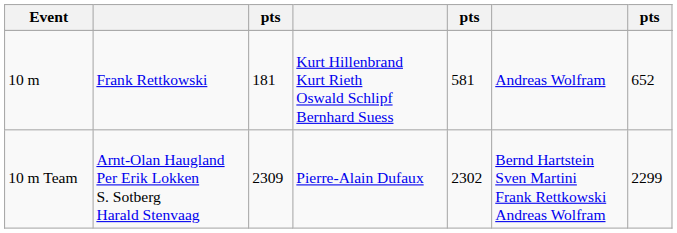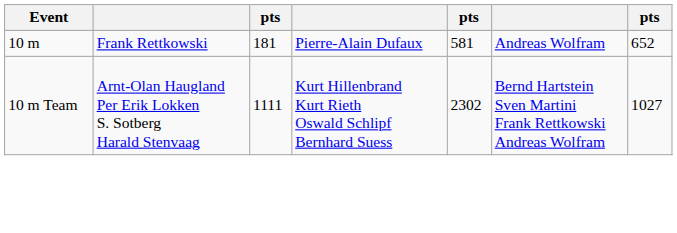10 m | column 4: Kurt Hillenbrand Kurt Rieth Oswald Schlipf Bernhard Suess -> Pierre-Alain Dufaux
10 m Team | column 3: 2309 -> 1111
10 m Team | column 4: Pierre-Alain Dufaux -> Kurt Hillenbrand Kurt Rieth Oswald Schlipf Bernhard Suess
10 m Team | column 7: 2299 -> 1027
